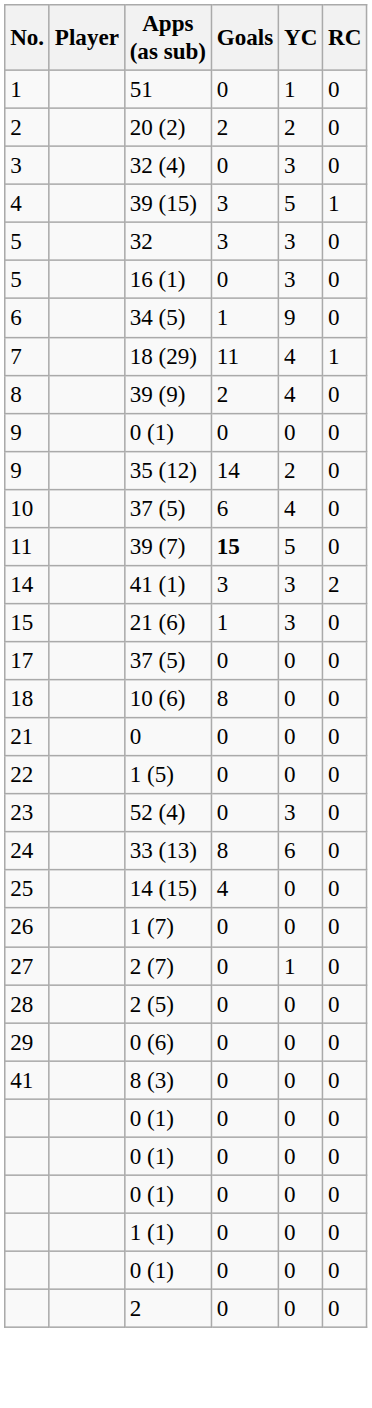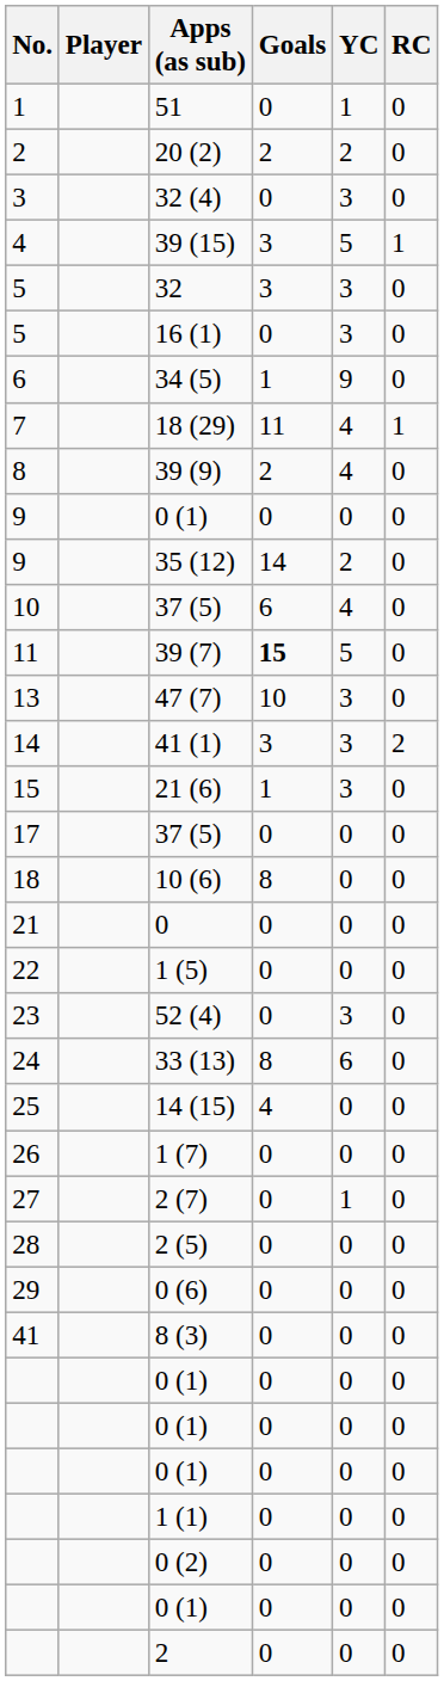+ row: 13 | 47 (7) | 10 | 3 | 0
+ row: 0 (2) | 0 | 0 | 0
